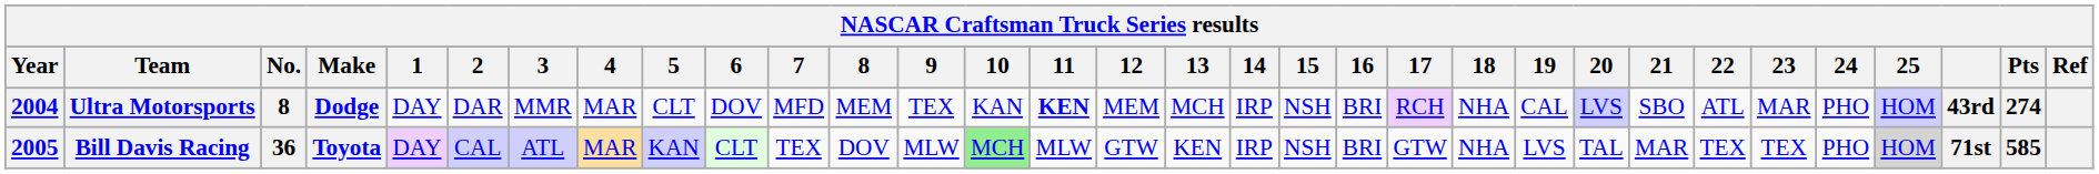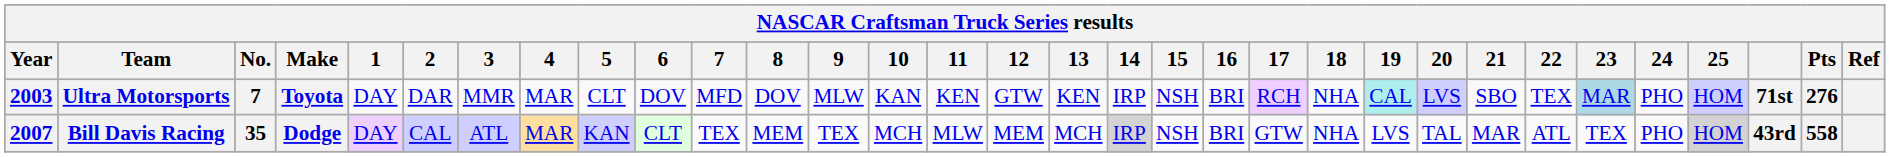Ultra Motorsports | Year: 2004 -> 2003
Ultra Motorsports | No.: 8 -> 7
Ultra Motorsports | Make: Dodge -> Toyota
Ultra Motorsports | 8: MEM -> DOV
Ultra Motorsports | 9: TEX -> MLW
Ultra Motorsports | 11: bold -> normal
Ultra Motorsports | 12: MEM -> GTW
Ultra Motorsports | 13: MCH -> KEN
Ultra Motorsports | 19: no background -> paleturquoise background
Ultra Motorsports | 22: ATL -> TEX
Ultra Motorsports | 23: no background -> lightblue background
Ultra Motorsports | column 30: 43rd -> 71st
Ultra Motorsports | Pts: 274 -> 276
Bill Davis Racing | Year: 2005 -> 2007
Bill Davis Racing | No.: 36 -> 35
Bill Davis Racing | Make: Toyota -> Dodge
Bill Davis Racing | 8: DOV -> MEM
Bill Davis Racing | 9: MLW -> TEX
Bill Davis Racing | 10: lightgreen background -> no background
Bill Davis Racing | 12: GTW -> MEM
Bill Davis Racing | 13: KEN -> MCH
Bill Davis Racing | 14: no background -> lightgrey background
Bill Davis Racing | 22: TEX -> ATL
Bill Davis Racing | column 30: 71st -> 43rd
Bill Davis Racing | Pts: 585 -> 558
